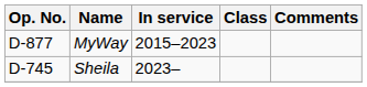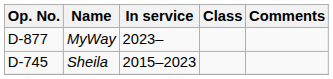MyWay | In service: 2015–2023 -> 2023–
Sheila | In service: 2023– -> 2015–2023
